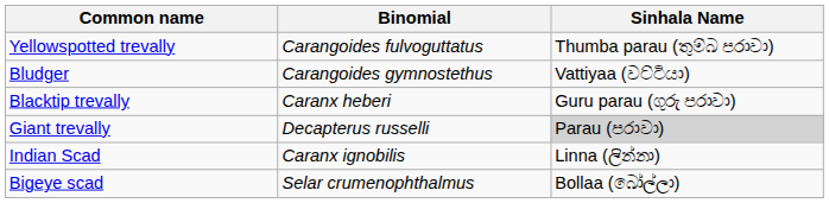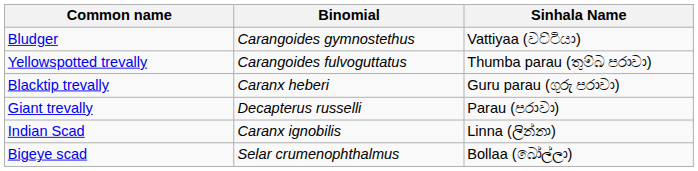rows swapped: Bludger <-> Yellowspotted trevally
Giant trevally | Sinhala Name: lightgrey background -> no background
